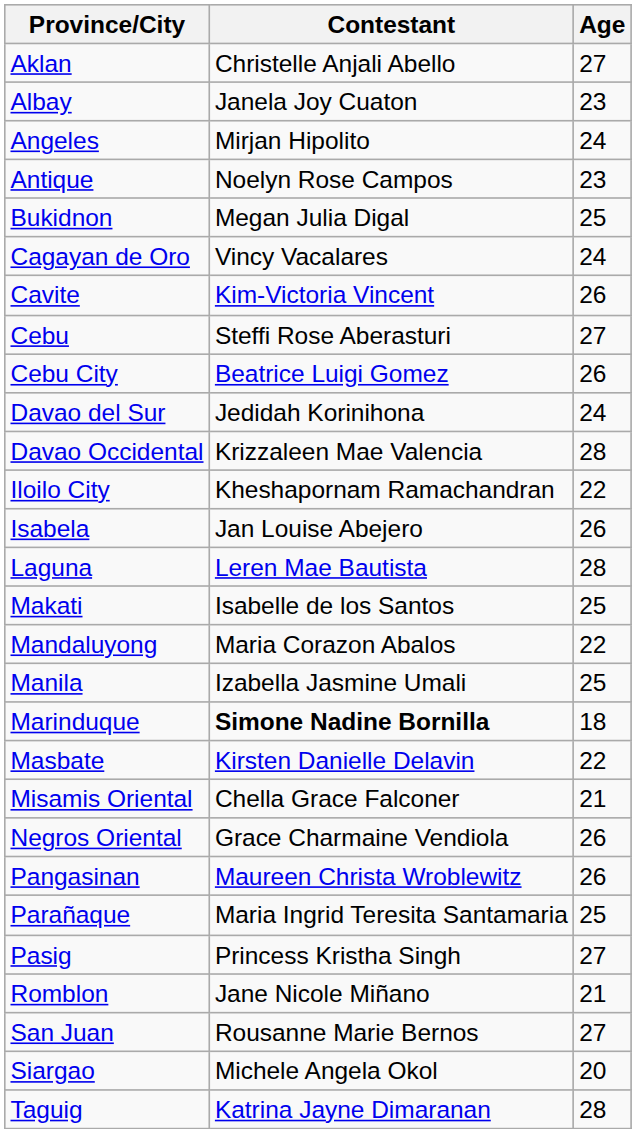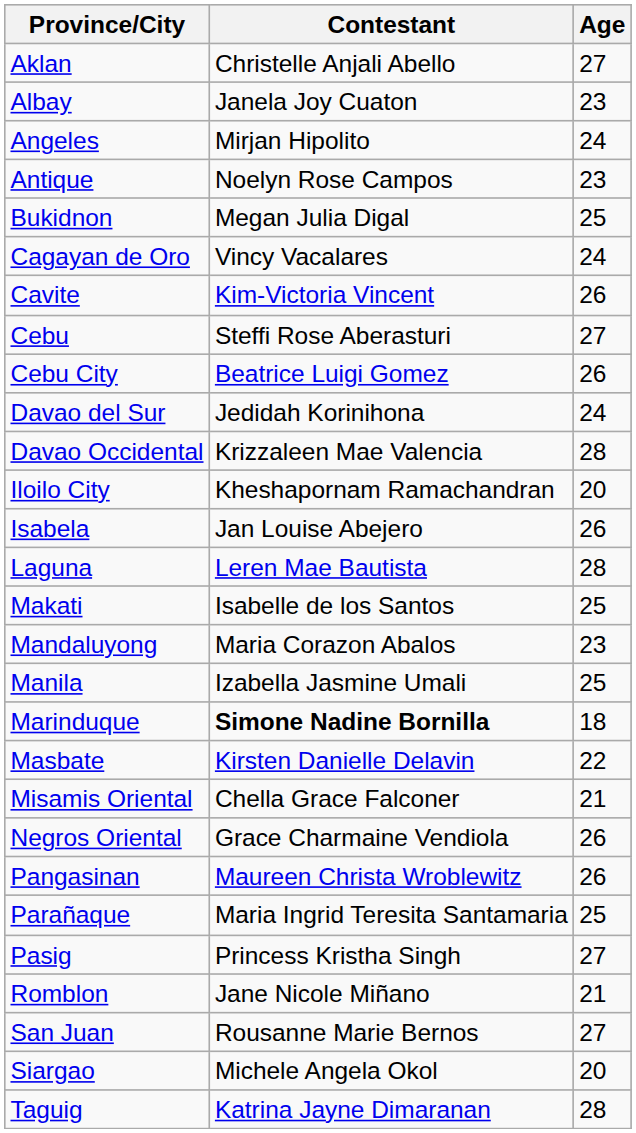Iloilo City | Age: 22 -> 20
Mandaluyong | Age: 22 -> 23
